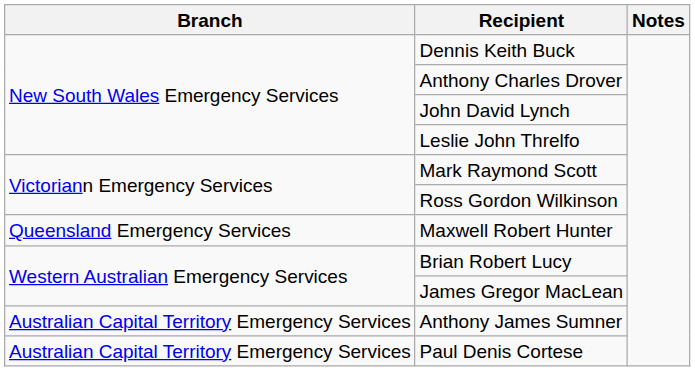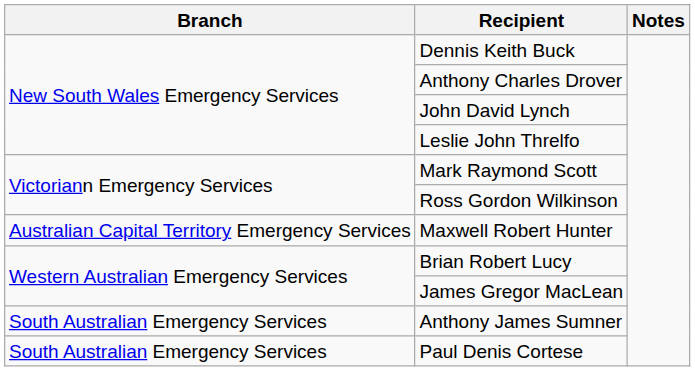Maxwell Robert Hunter | Branch: Queensland Emergency Services -> Australian Capital Territory Emergency Services
Anthony James Sumner | Branch: Australian Capital Territory Emergency Services -> South Australian Emergency Services
Paul Denis Cortese | Branch: Australian Capital Territory Emergency Services -> South Australian Emergency Services
